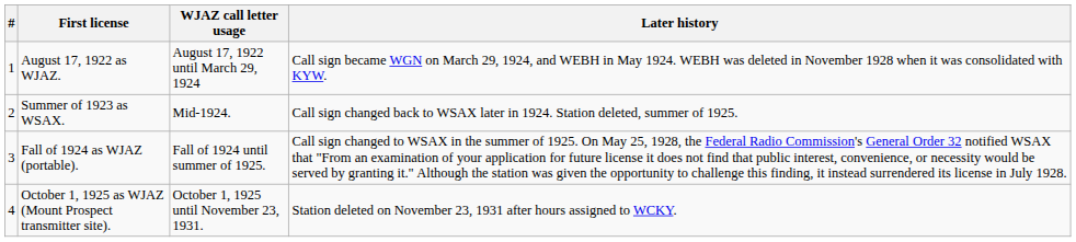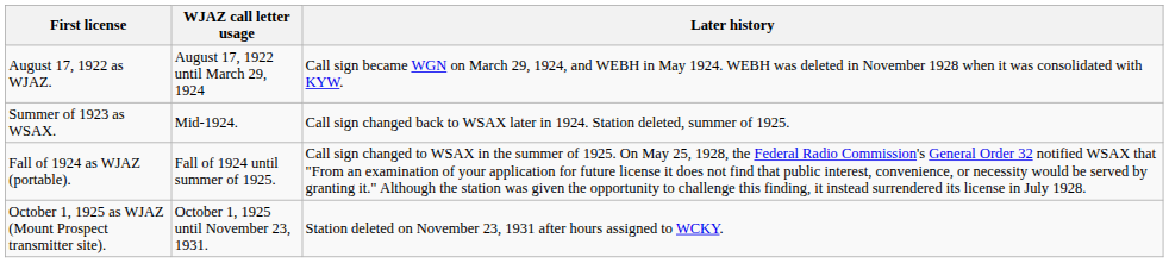- column: # | 1 | 2 | 3 | 4
